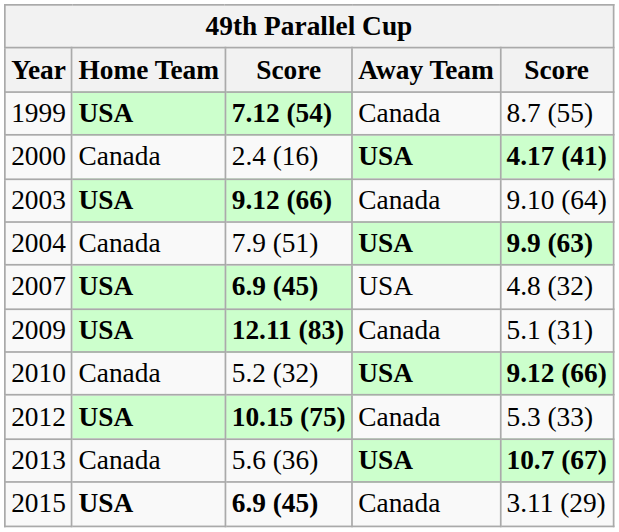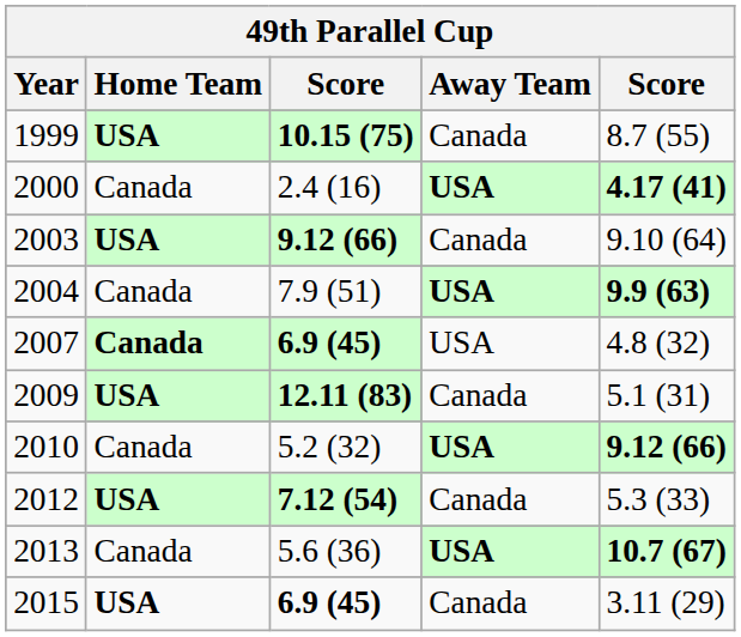1999 | column 3: 7.12 (54) -> 10.15 (75)
2007 | Home Team: USA -> Canada
2012 | column 3: 10.15 (75) -> 7.12 (54)
